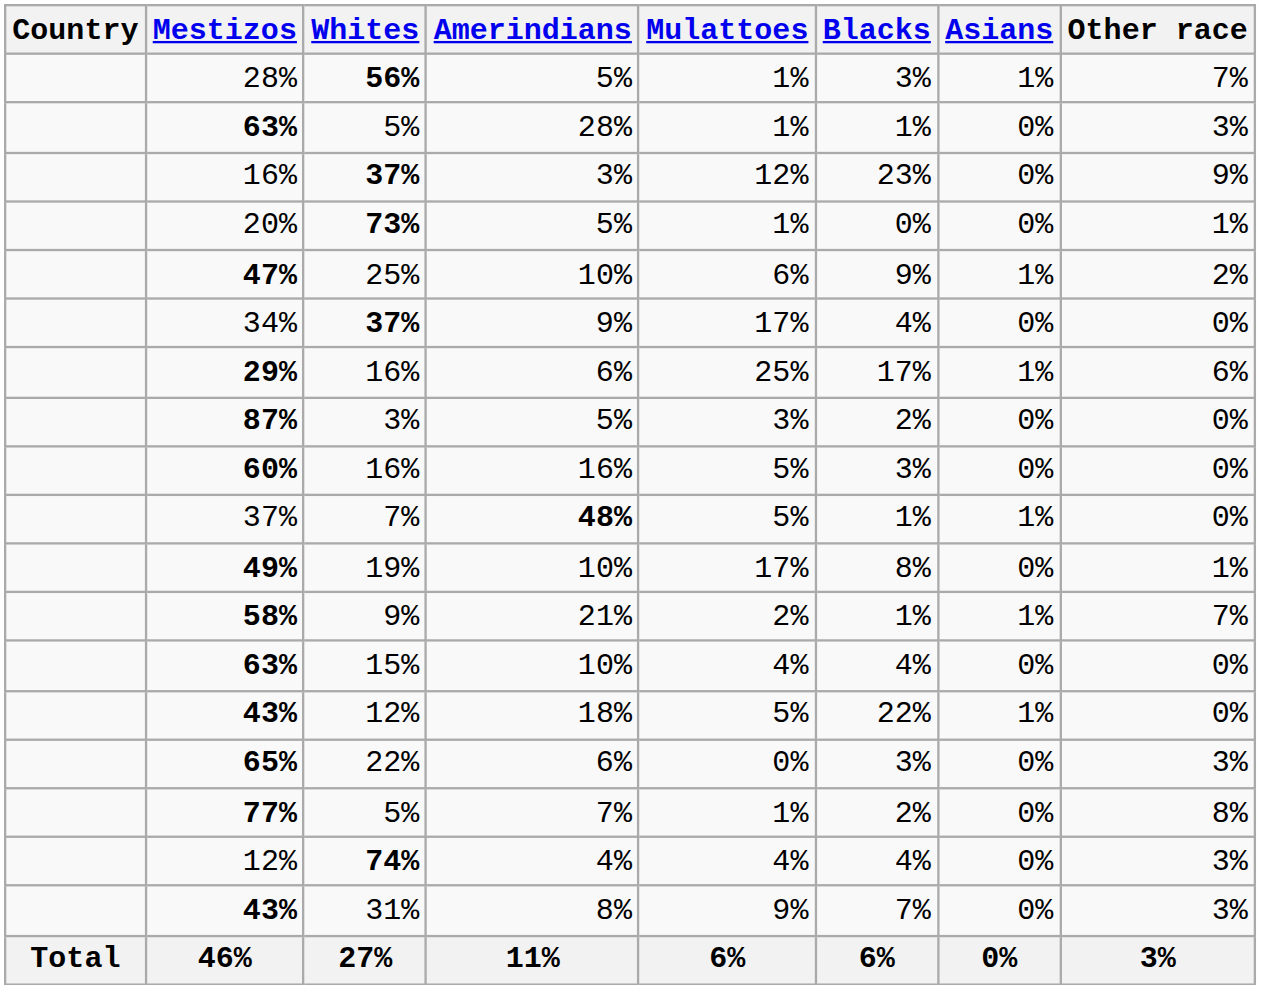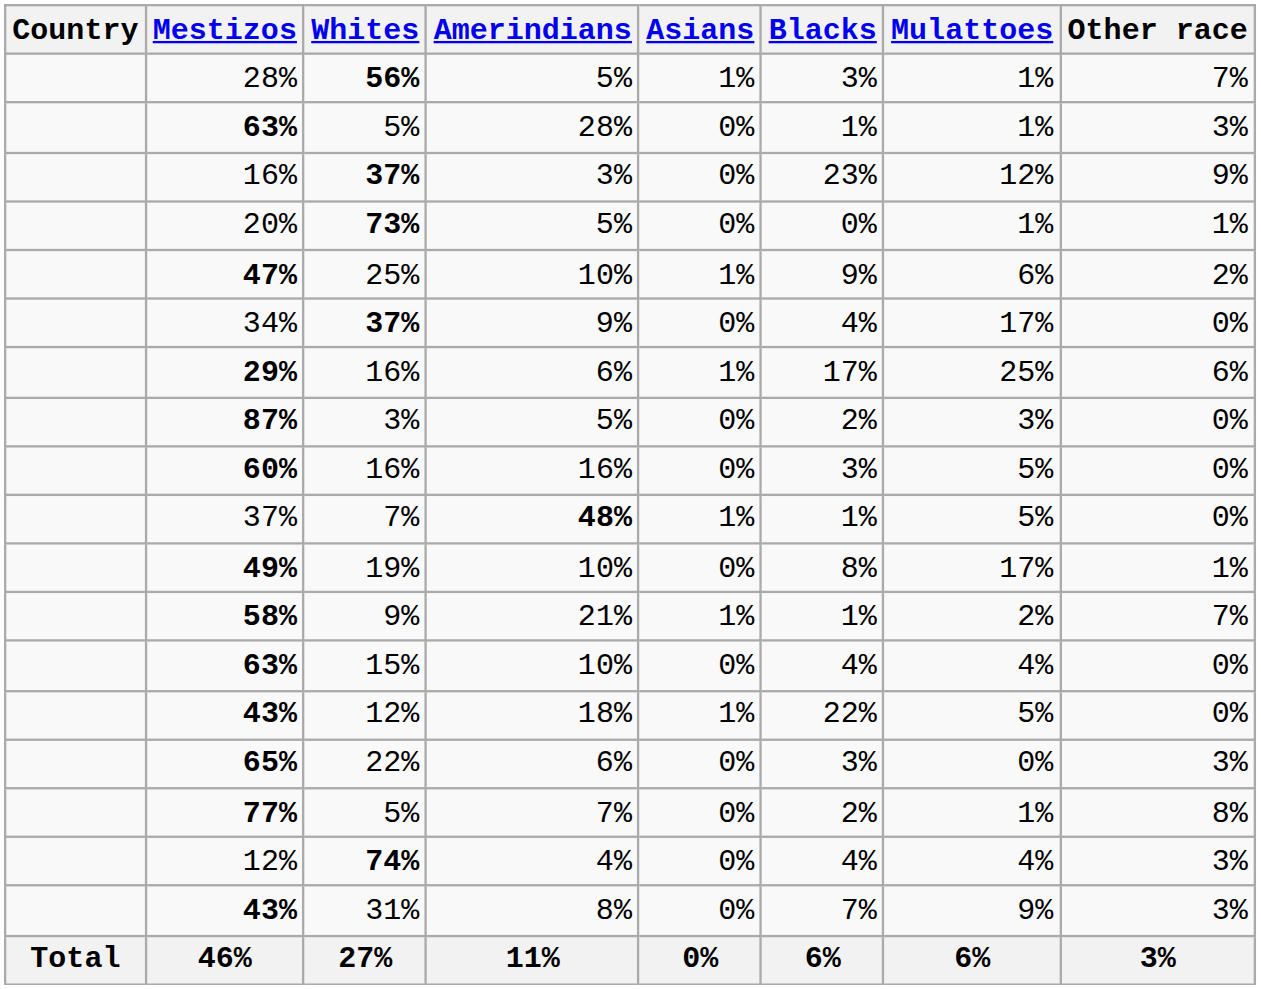columns swapped: Mulattoes <-> Asians
